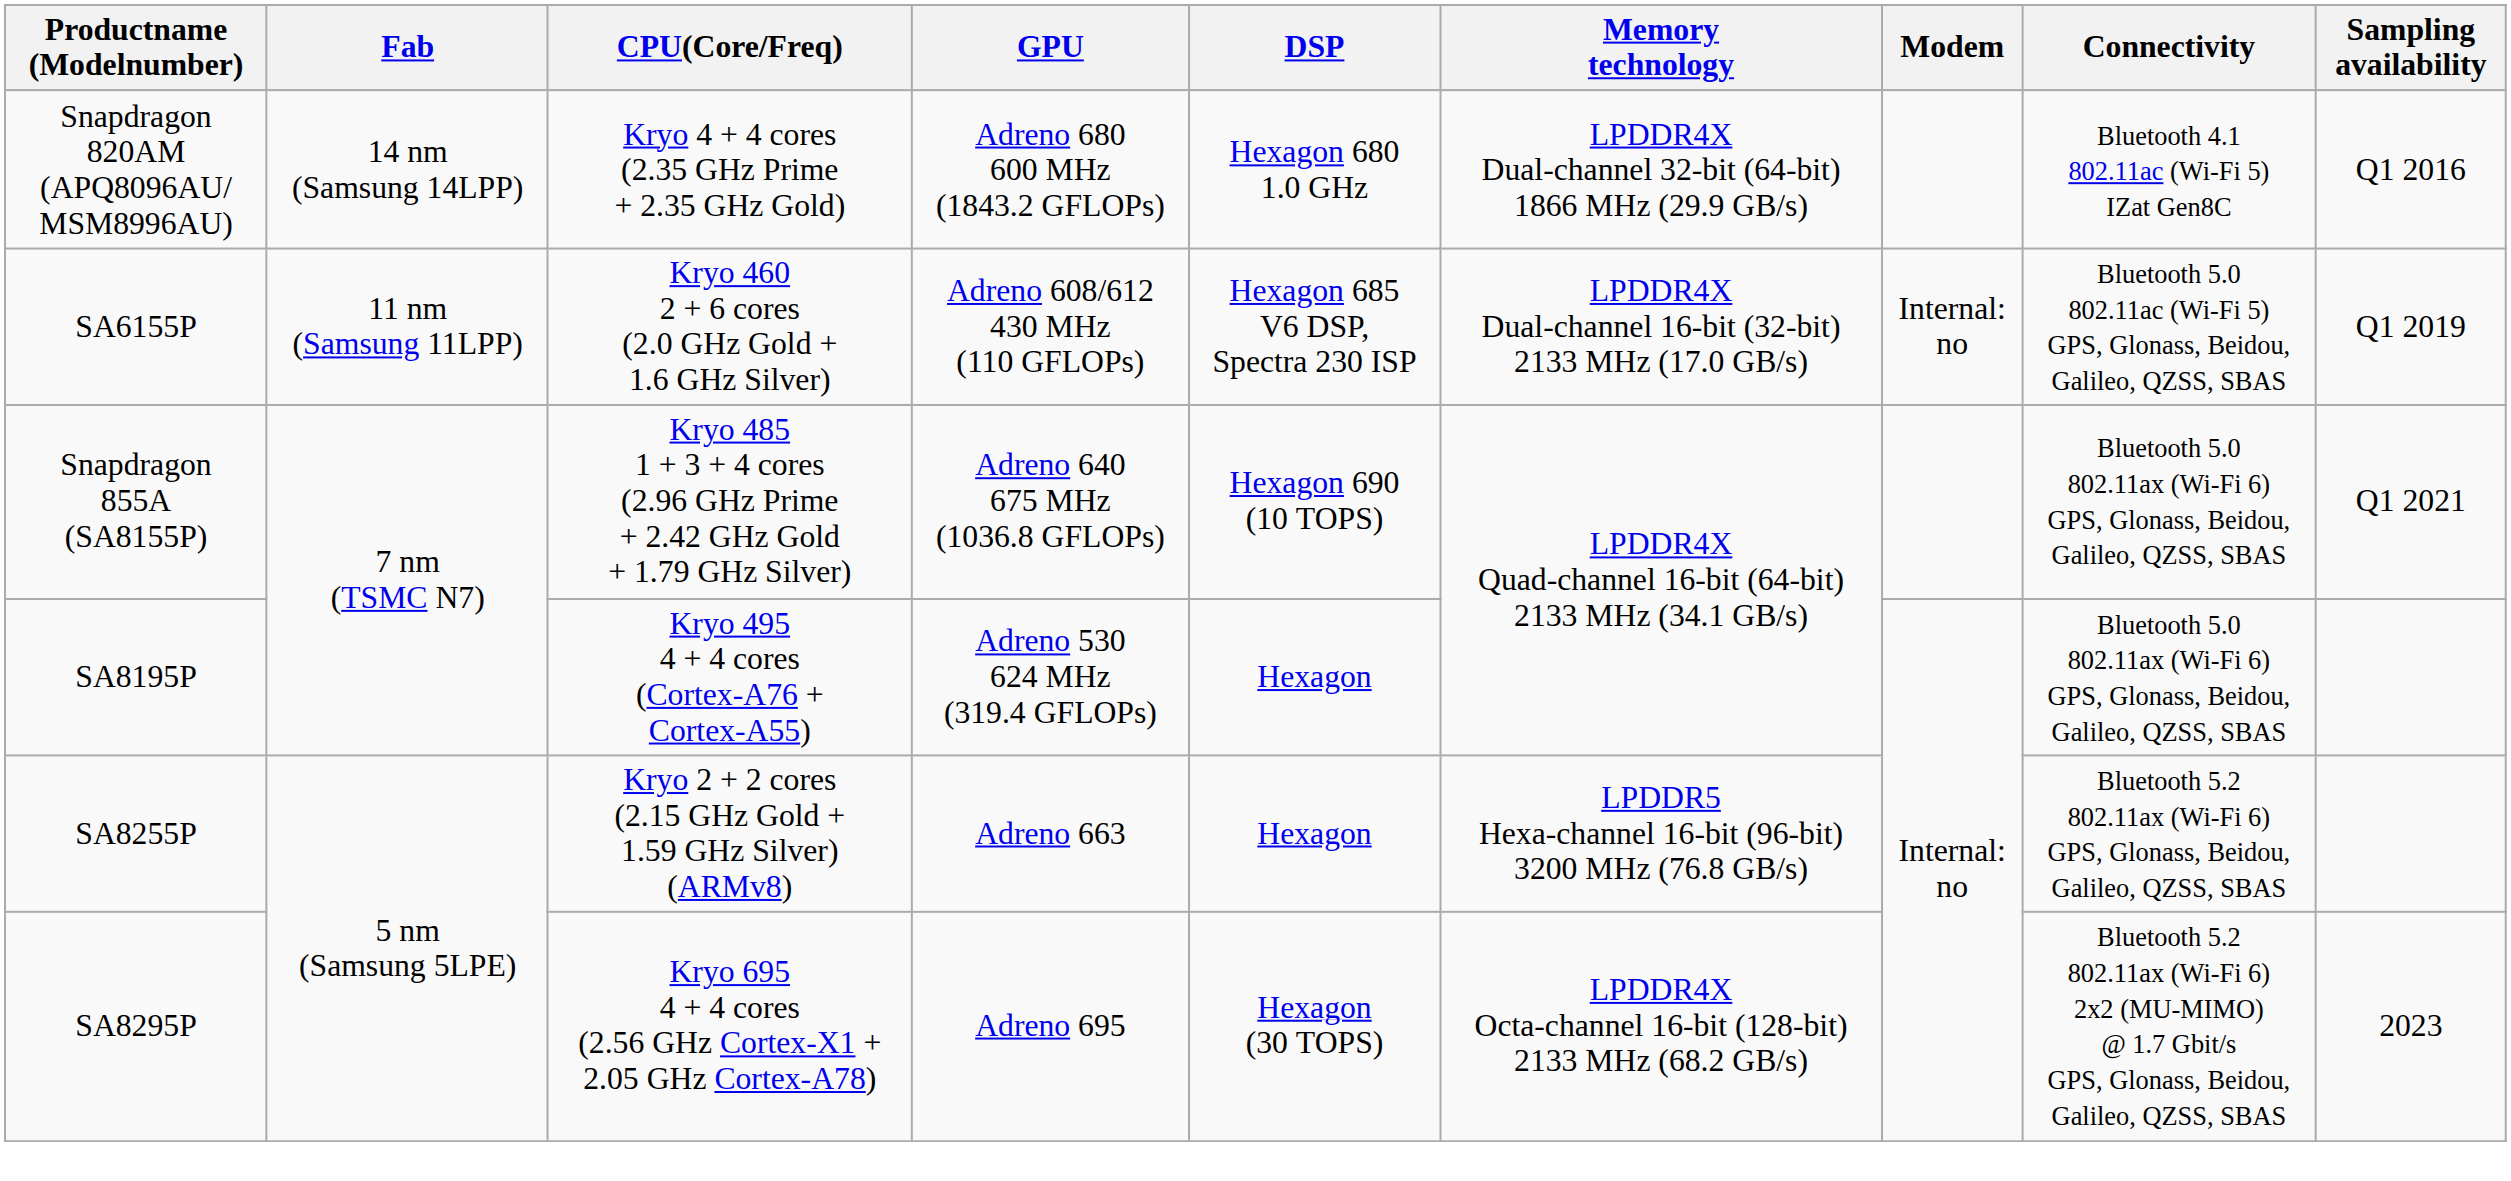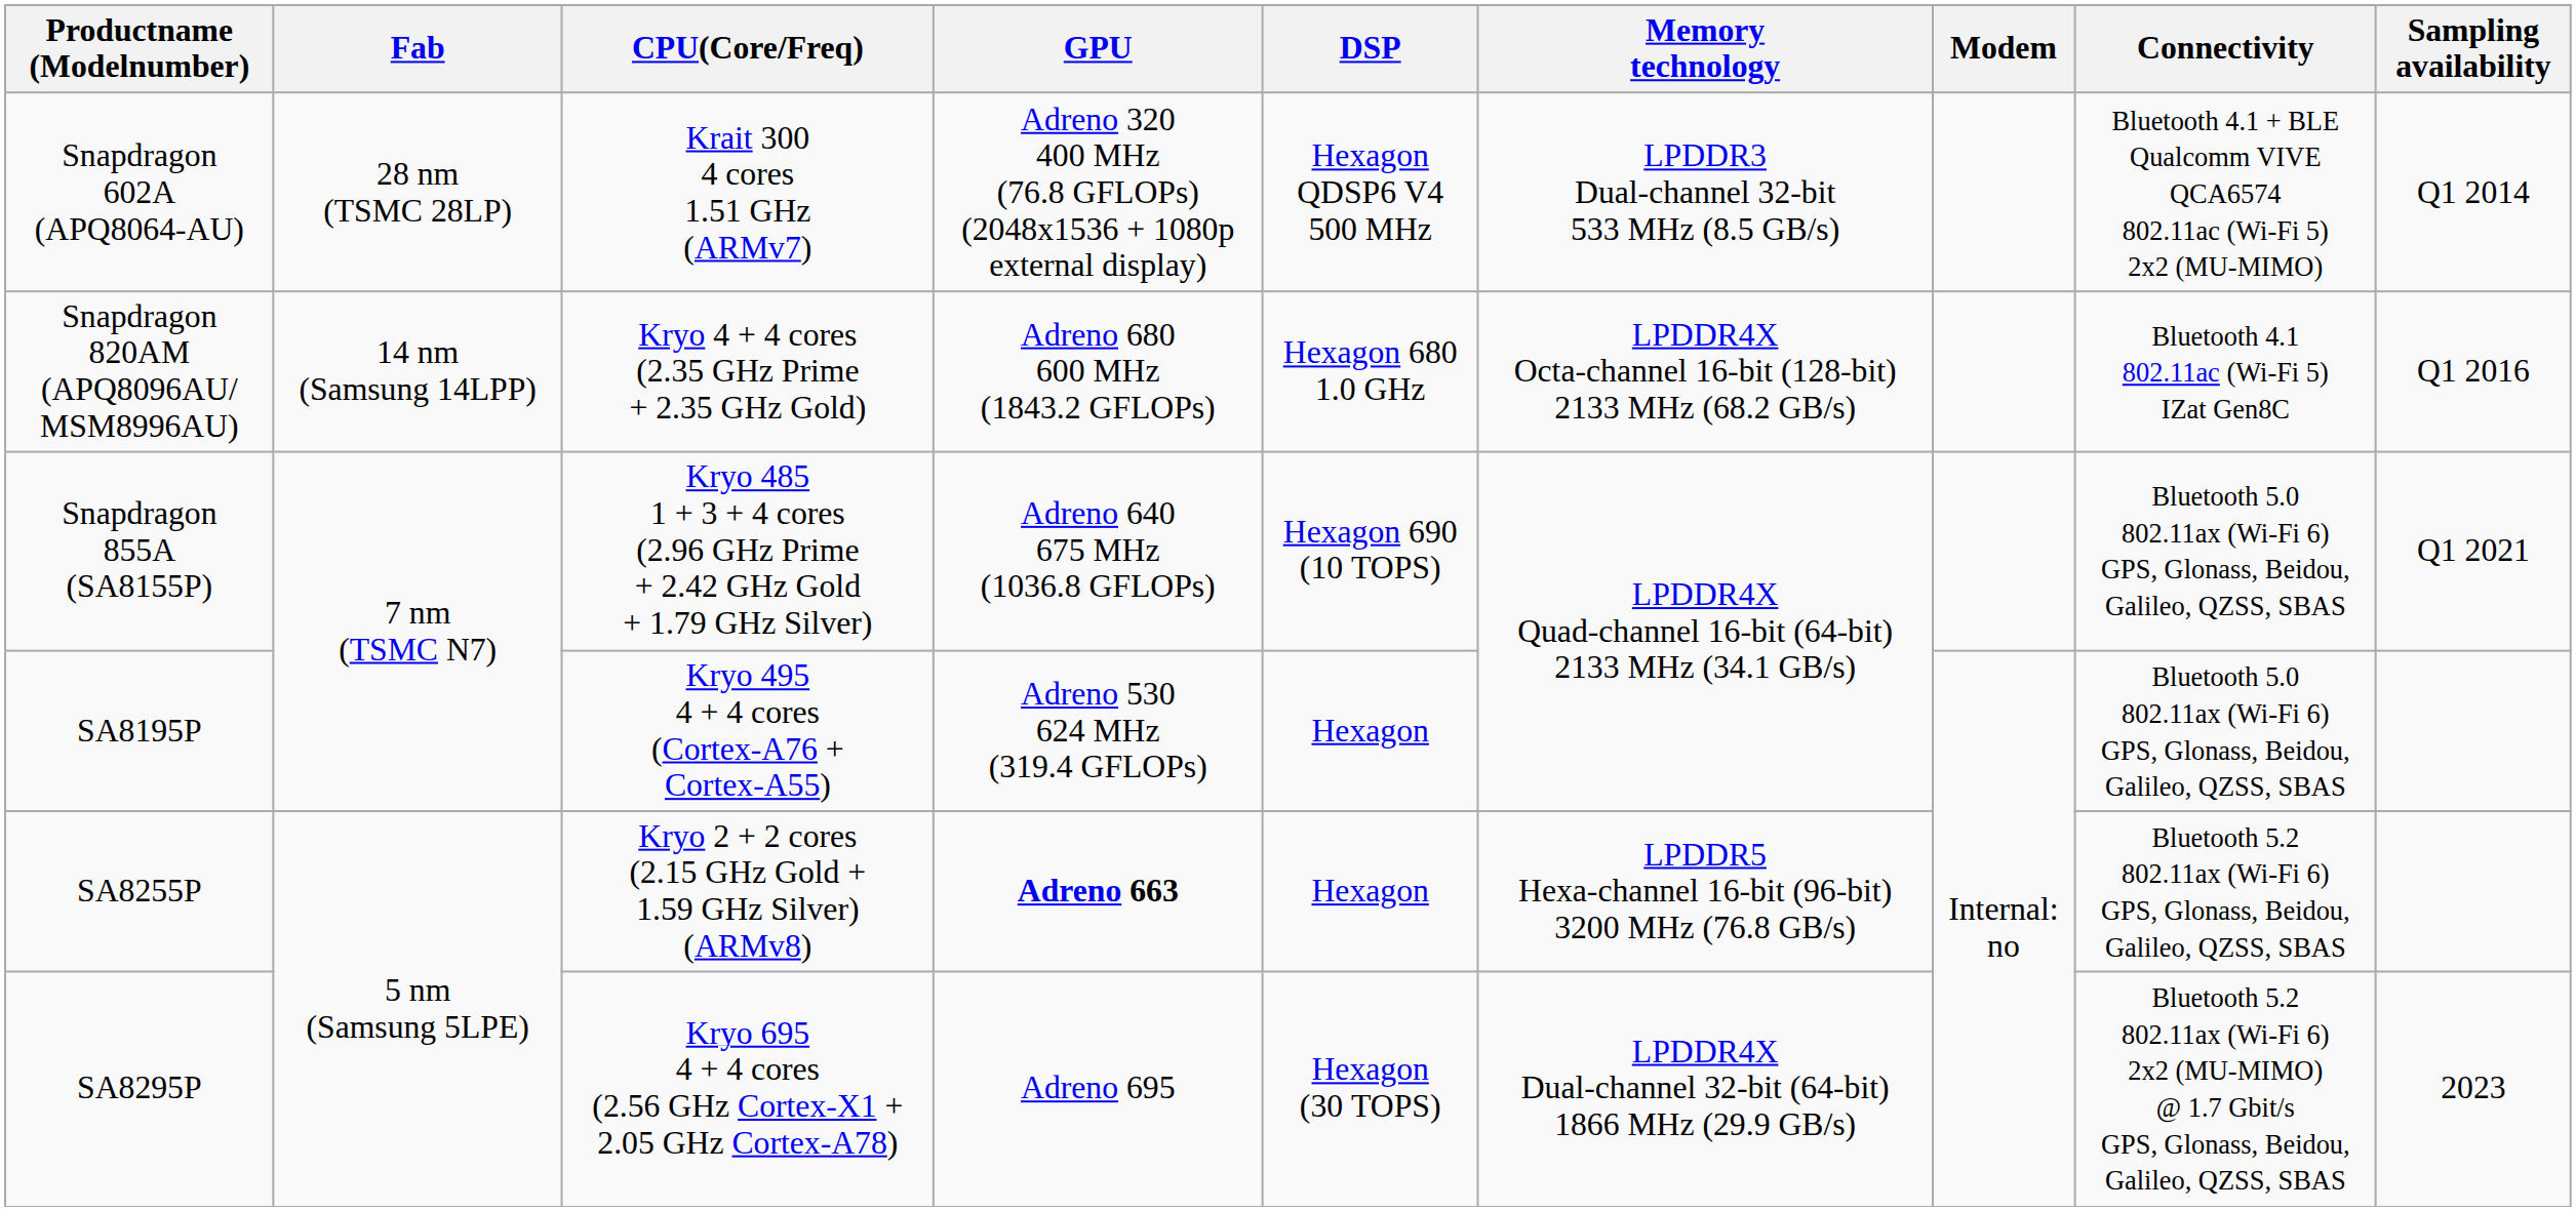+ row: Snapdragon 602A (APQ8064-AU) | 28 nm (TSMC 28LP) | Krait 300 4 cores 1.51 GHz (ARMv7) | Adreno 320 400 MHz (76.8 GFLOPs) (2048x1536 + 1080p external display) | Hexagon QDSP6 V4 500 MHz | LPDDR3 Dual-channel 32-bit 533 MHz (8.5 GB/s) | Bluetooth 4.1 + BLE Qualcomm VIVE QCA6574 802.11ac (Wi-Fi 5) 2x2 (MU-MIMO) | Q1 2014
Snapdragon 820AM (APQ8096AU/ MSM8996AU) | Memory technology: LPDDR4X Dual-channel 32-bit (64-bit) 1866 MHz (29.9 GB/s) -> LPDDR4X Octa-channel 16-bit (128-bit) 2133 MHz (68.2 GB/s)
- row: SA6155P | 11 nm (Samsung 11LPP) | Kryo 460 2 + 6 cores (2.0 GHz Gold + 1.6 GHz Silver) | Adreno 608/612 430 MHz (110 GFLOPs) | Hexagon 685 V6 DSP, Spectra 230 ISP | LPDDR4X Dual-channel 16-bit (32-bit) 2133 MHz (17.0 GB/s) | Internal: no | Bluetooth 5.0 802.11ac (Wi-Fi 5) GPS, Glonass, Beidou, Galileo, QZSS, SBAS | Q1 2019
SA8255P | GPU: normal -> bold
SA8295P | Memory technology: LPDDR4X Octa-channel 16-bit (128-bit) 2133 MHz (68.2 GB/s) -> LPDDR4X Dual-channel 32-bit (64-bit) 1866 MHz (29.9 GB/s)
